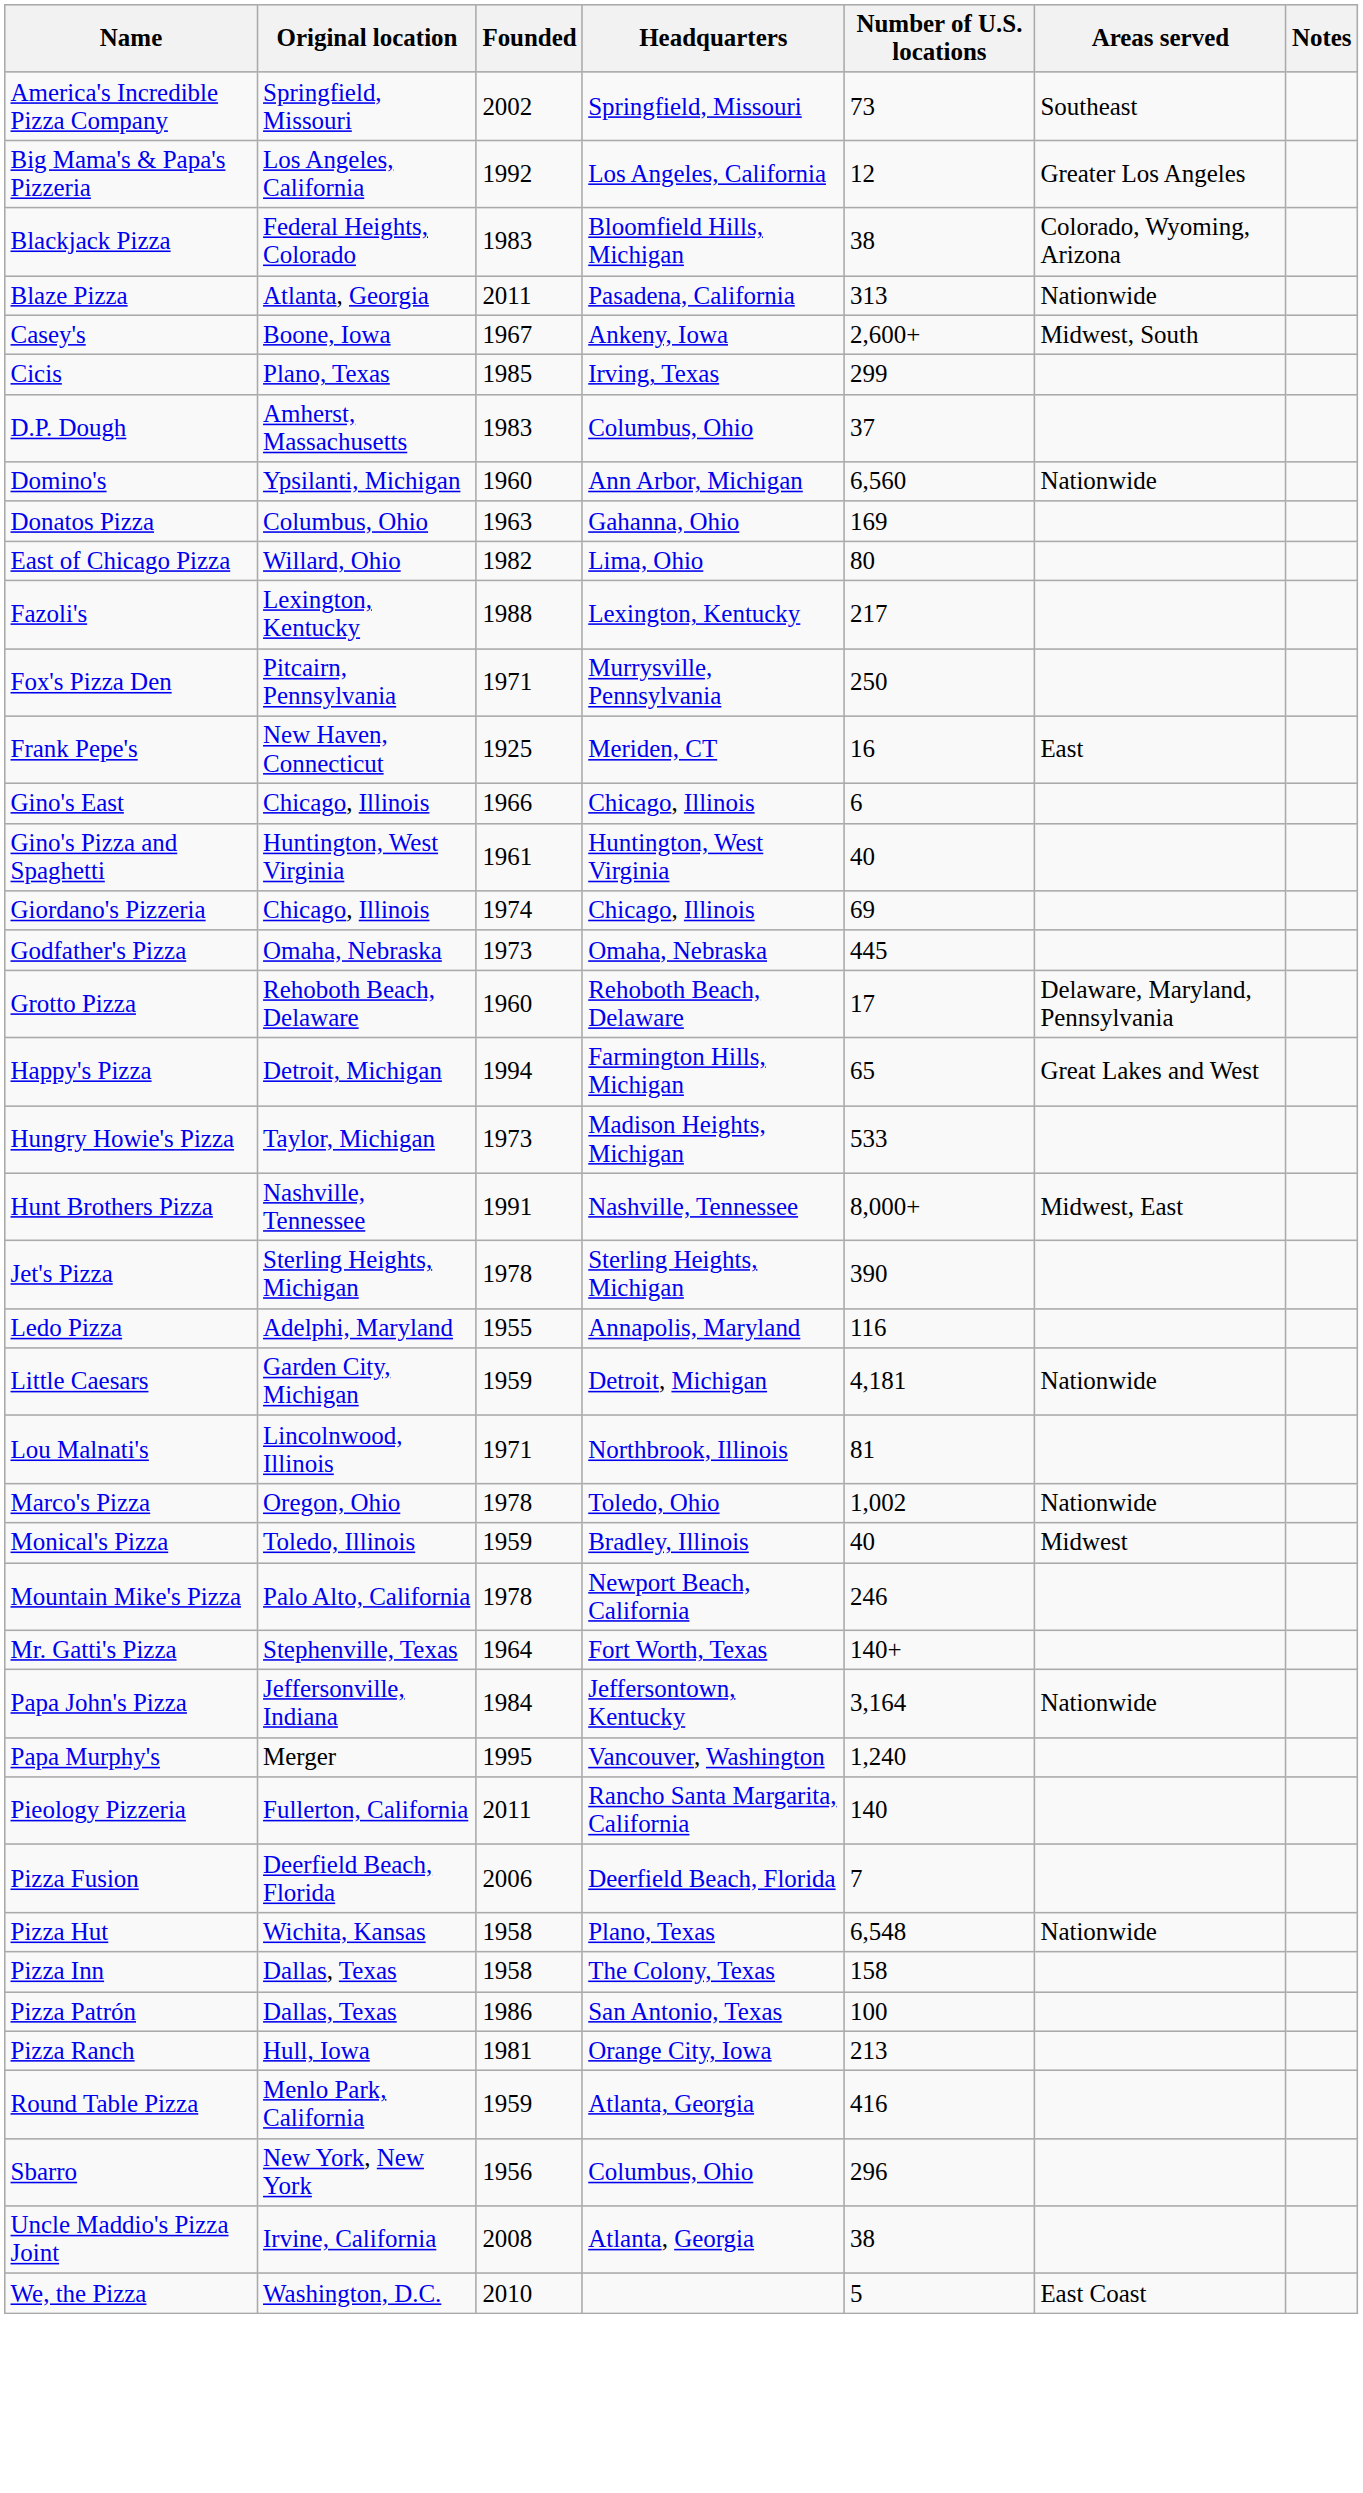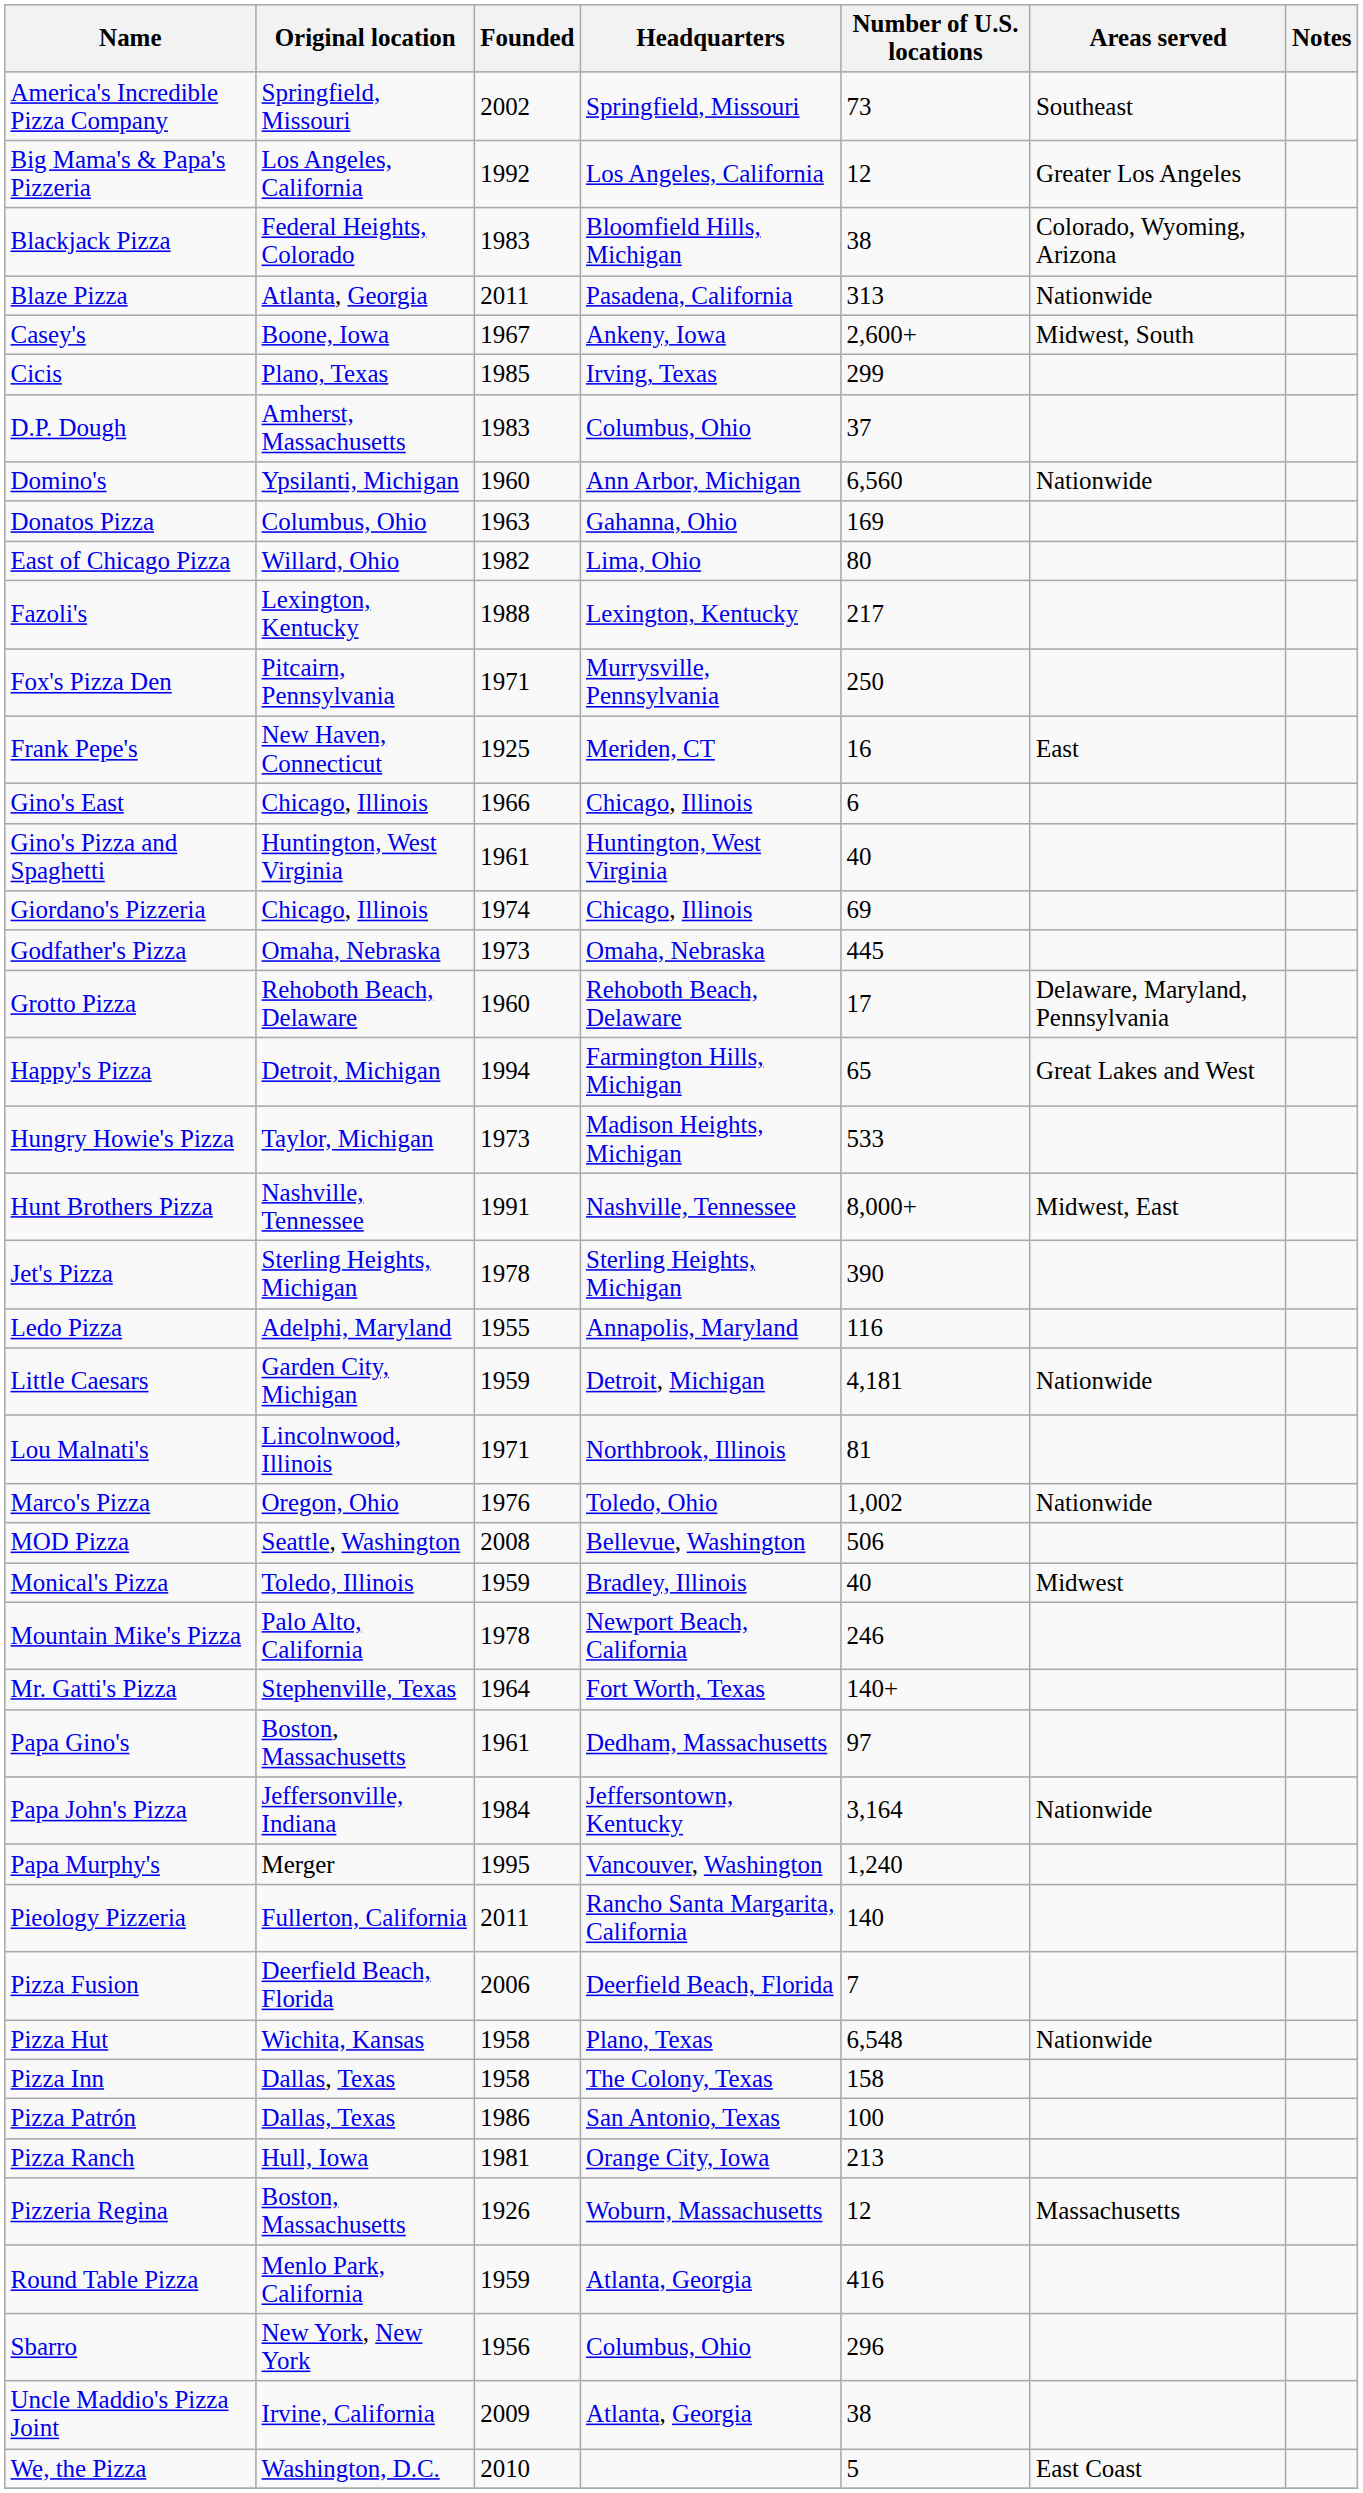Marco's Pizza | Founded: 1978 -> 1976
+ row: MOD Pizza | Seattle, Washington | 2008 | Bellevue, Washington | 506
+ row: Papa Gino's | Boston, Massachusetts | 1961 | Dedham, Massachusetts | 97
+ row: Pizzeria Regina | Boston, Massachusetts | 1926 | Woburn, Massachusetts | 12 | Massachusetts
Uncle Maddio's Pizza Joint | Founded: 2008 -> 2009
